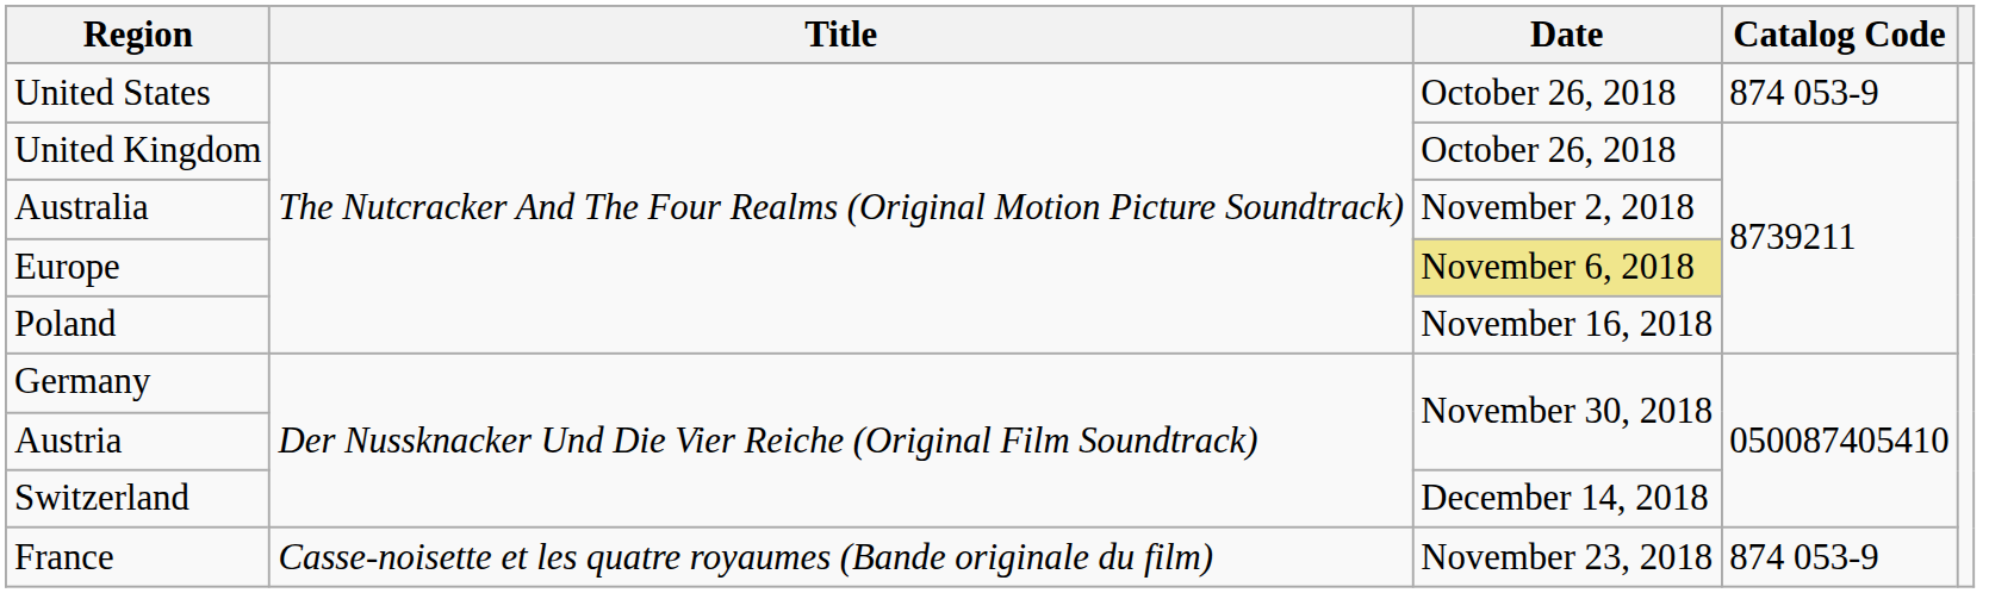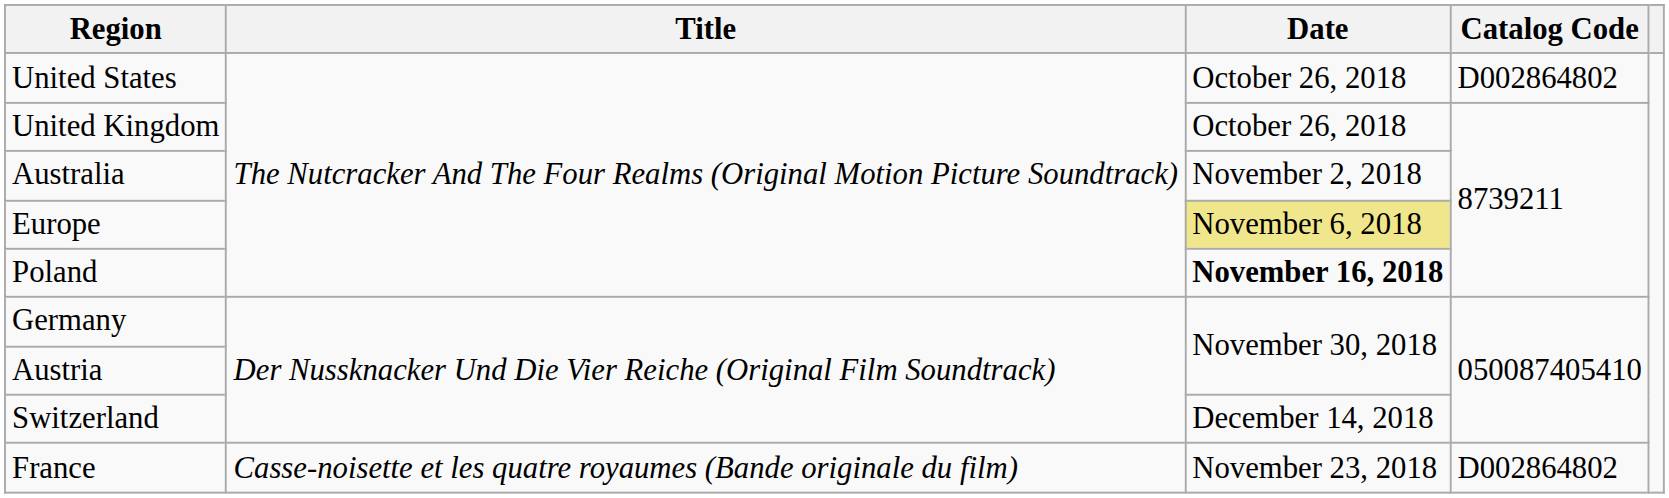United States | Catalog Code: 874 053-9 -> D002864802
Poland | Date: normal -> bold
France | Catalog Code: 874 053-9 -> D002864802
